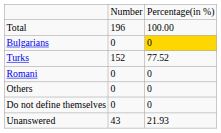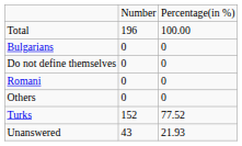Bulgarians | column 3: gold background -> no background
rows swapped: Turks <-> Do not define themselves
